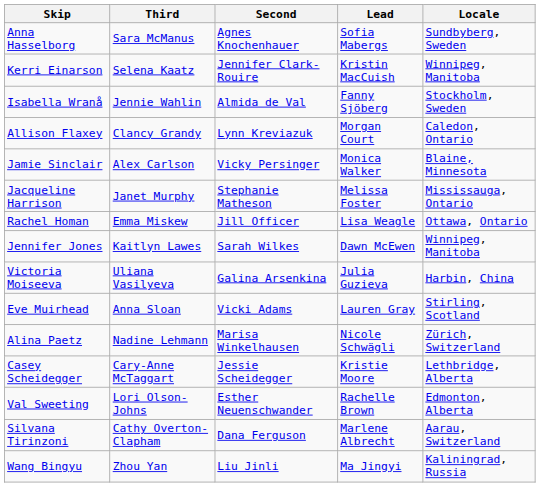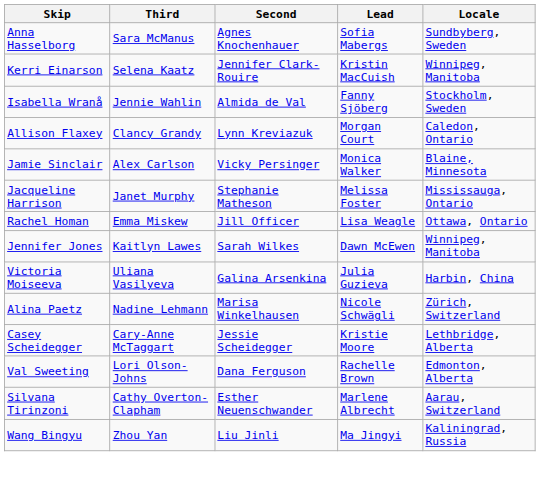- row: Eve Muirhead | Anna Sloan | Vicki Adams | Lauren Gray | Stirling, Scotland
Val Sweeting | Second: Esther Neuenschwander -> Dana Ferguson
Silvana Tirinzoni | Second: Dana Ferguson -> Esther Neuenschwander
